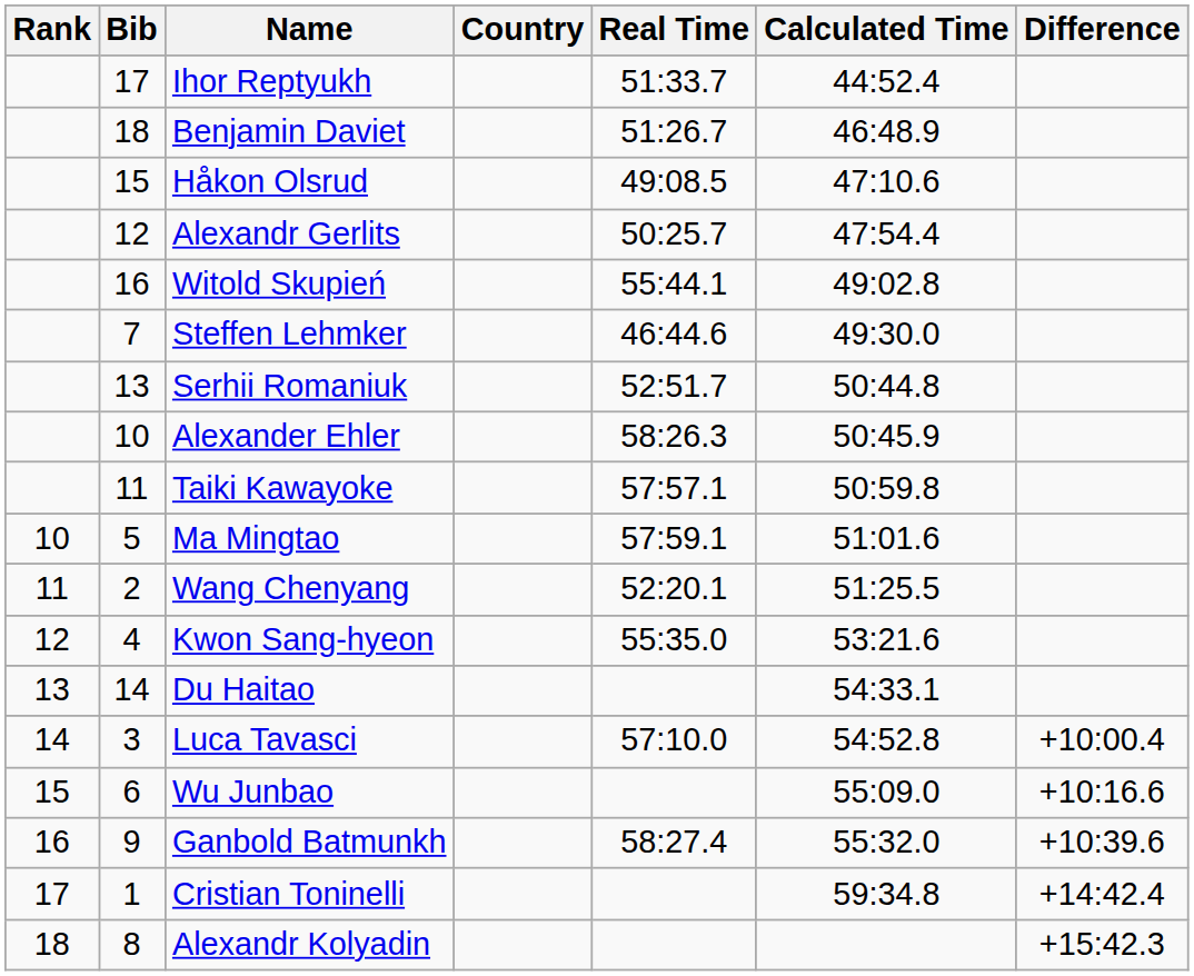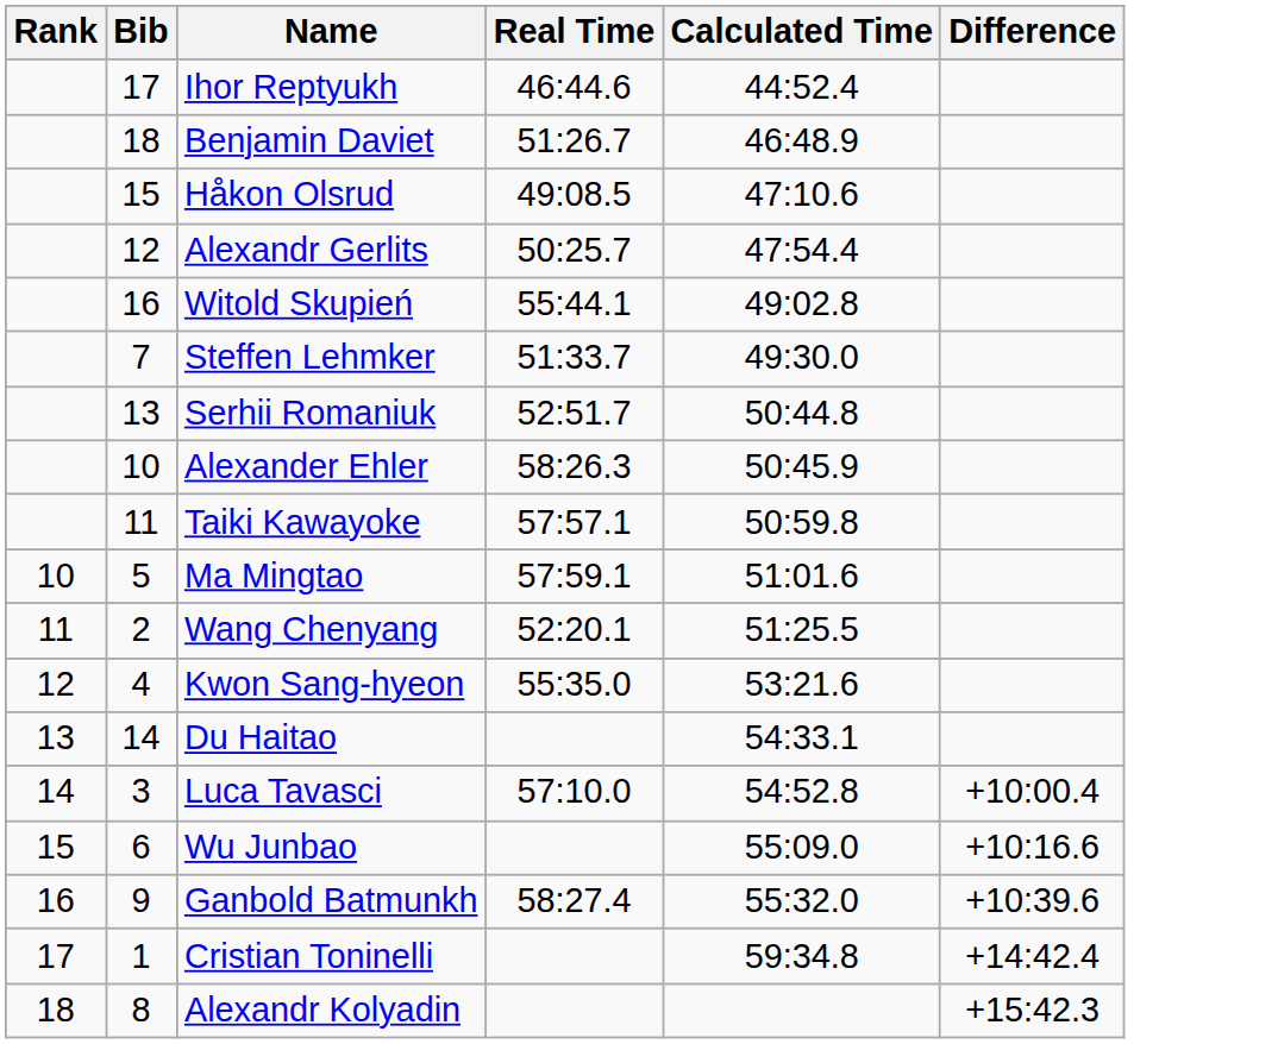- column: Country
Ihor Reptyukh | Real Time: 51:33.7 -> 46:44.6
Steffen Lehmker | Real Time: 46:44.6 -> 51:33.7
